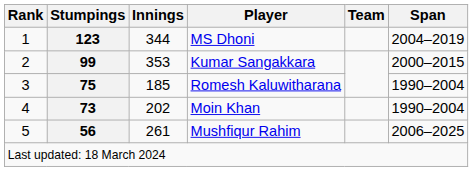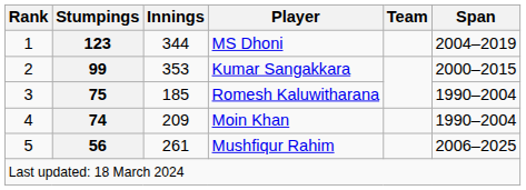Moin Khan | Stumpings: 73 -> 74
Moin Khan | Innings: 202 -> 209
